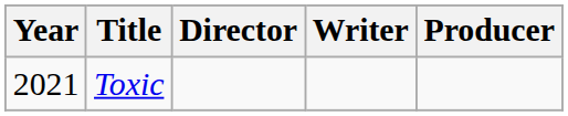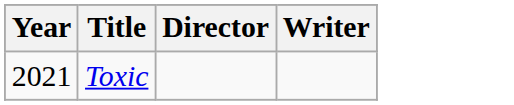- column: Producer
